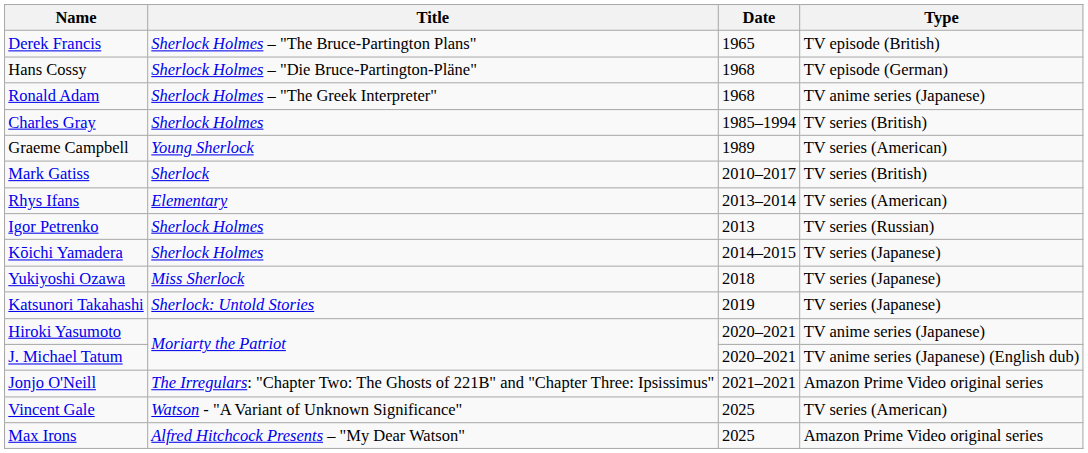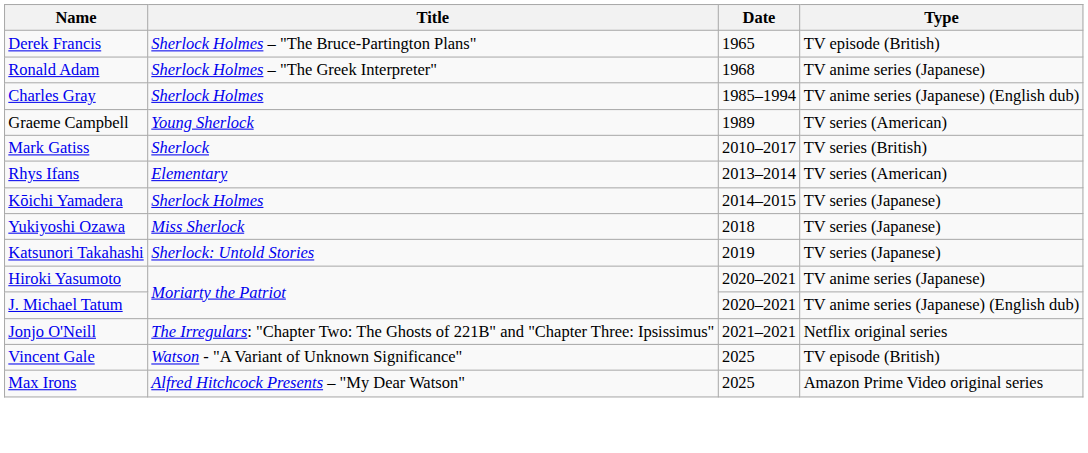- row: Hans Cossy | Sherlock Holmes – "Die Bruce-Partington-Pläne" | 1968 | TV episode (German)
Charles Gray | Type: TV series (British) -> TV anime series (Japanese) (English dub)
- row: Igor Petrenko | Sherlock Holmes | 2013 | TV series (Russian)
Jonjo O'Neill | Type: Amazon Prime Video original series -> Netflix original series
Vincent Gale | Type: TV series (American) -> TV episode (British)
